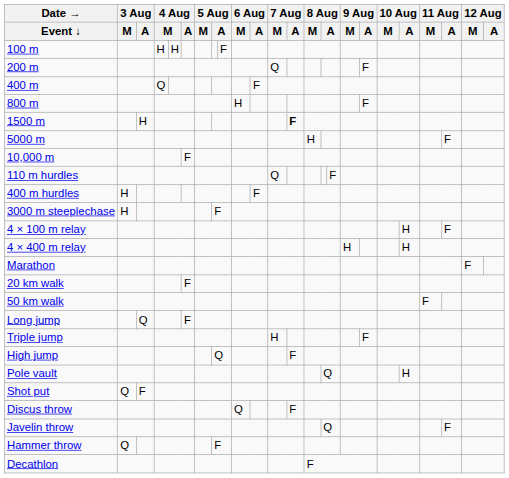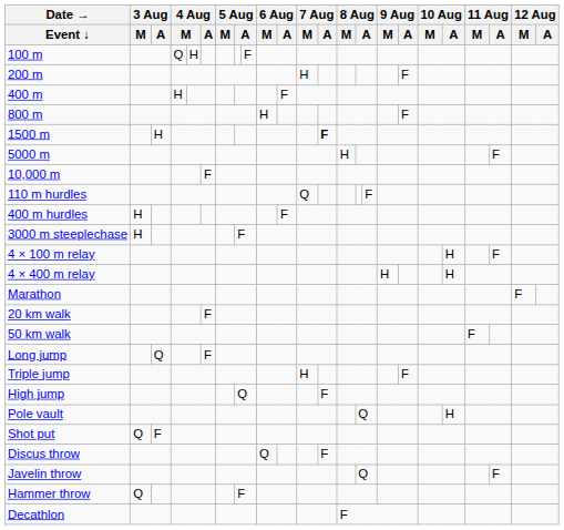100 m | column 4: H -> Q
200 m | 7 Aug / M: Q -> H
400 m | column 4: Q -> H
